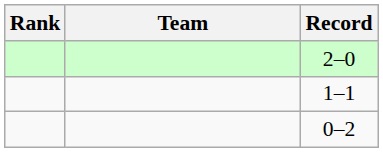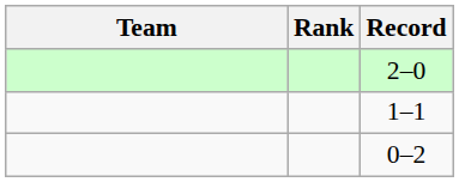columns swapped: Rank <-> Team
